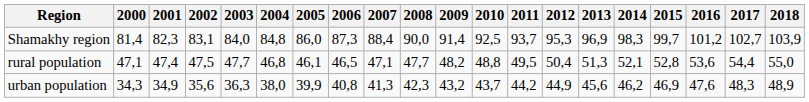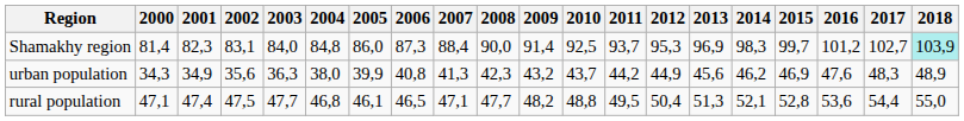Shamakhy region | 2018: no background -> paleturquoise background
rows swapped: urban population <-> rural population
